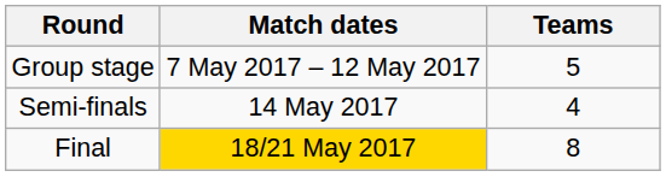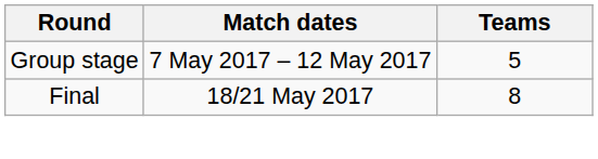- row: Semi-finals | 14 May 2017 | 4
Final | Match dates: gold background -> no background
